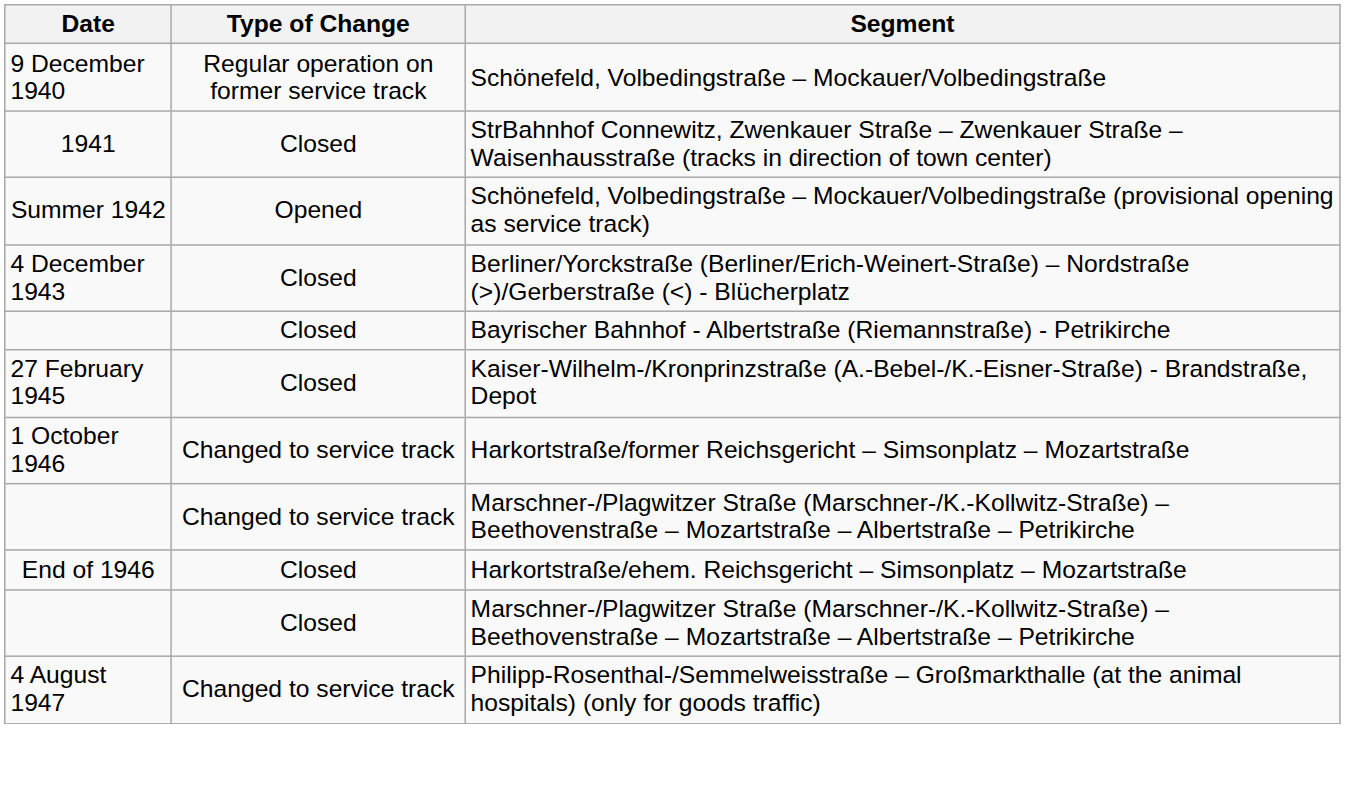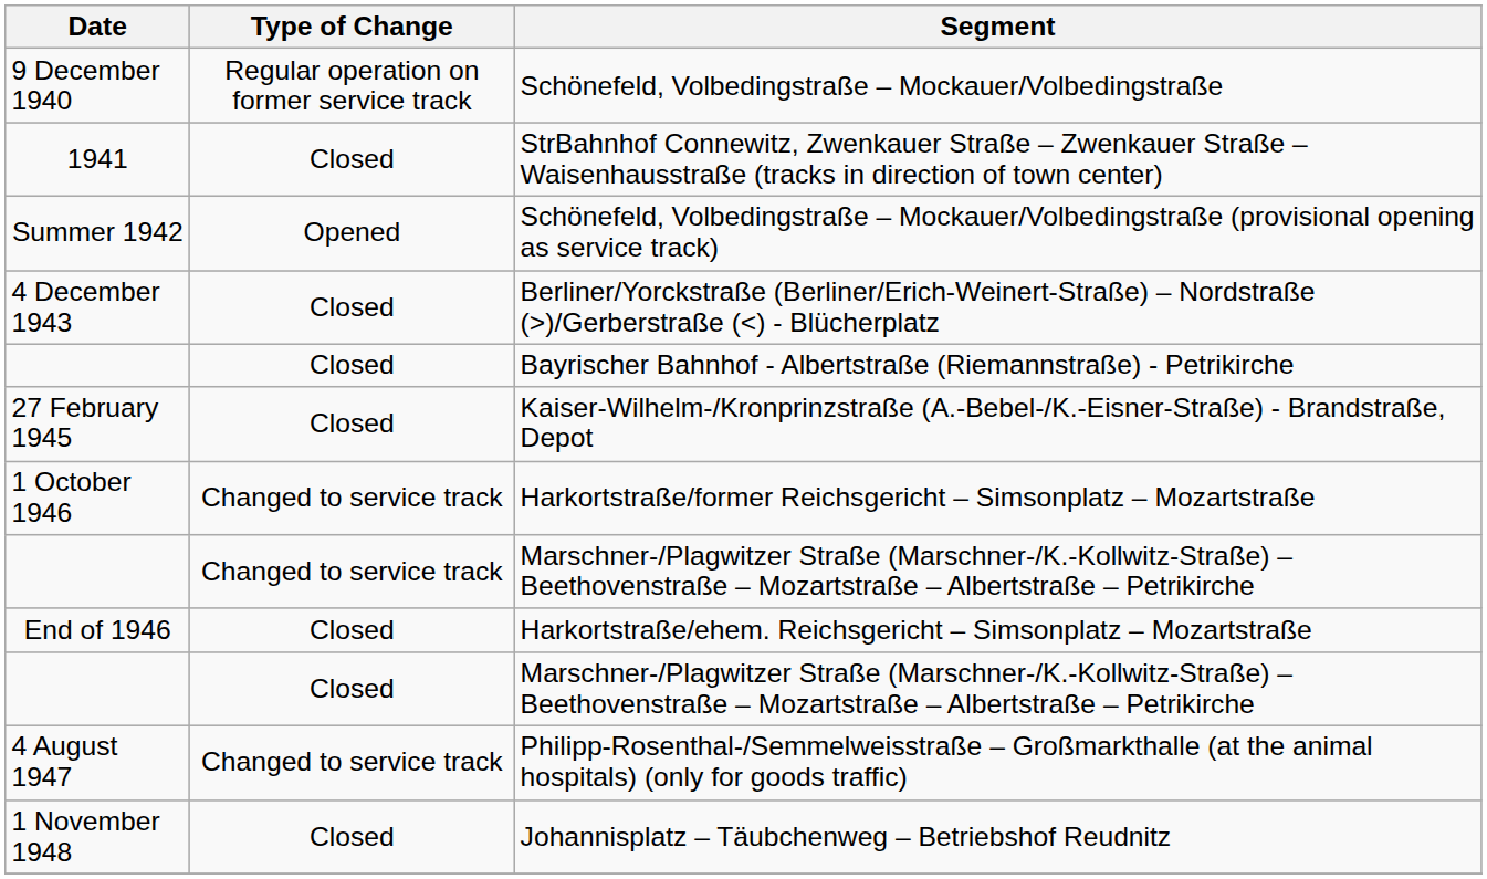+ row: 1 November 1948 | Closed | Johannisplatz – Täubchenweg – Betriebshof Reudnitz
